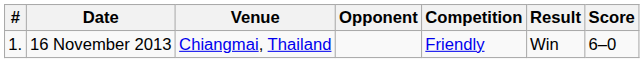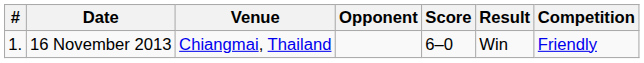columns swapped: Score <-> Competition
